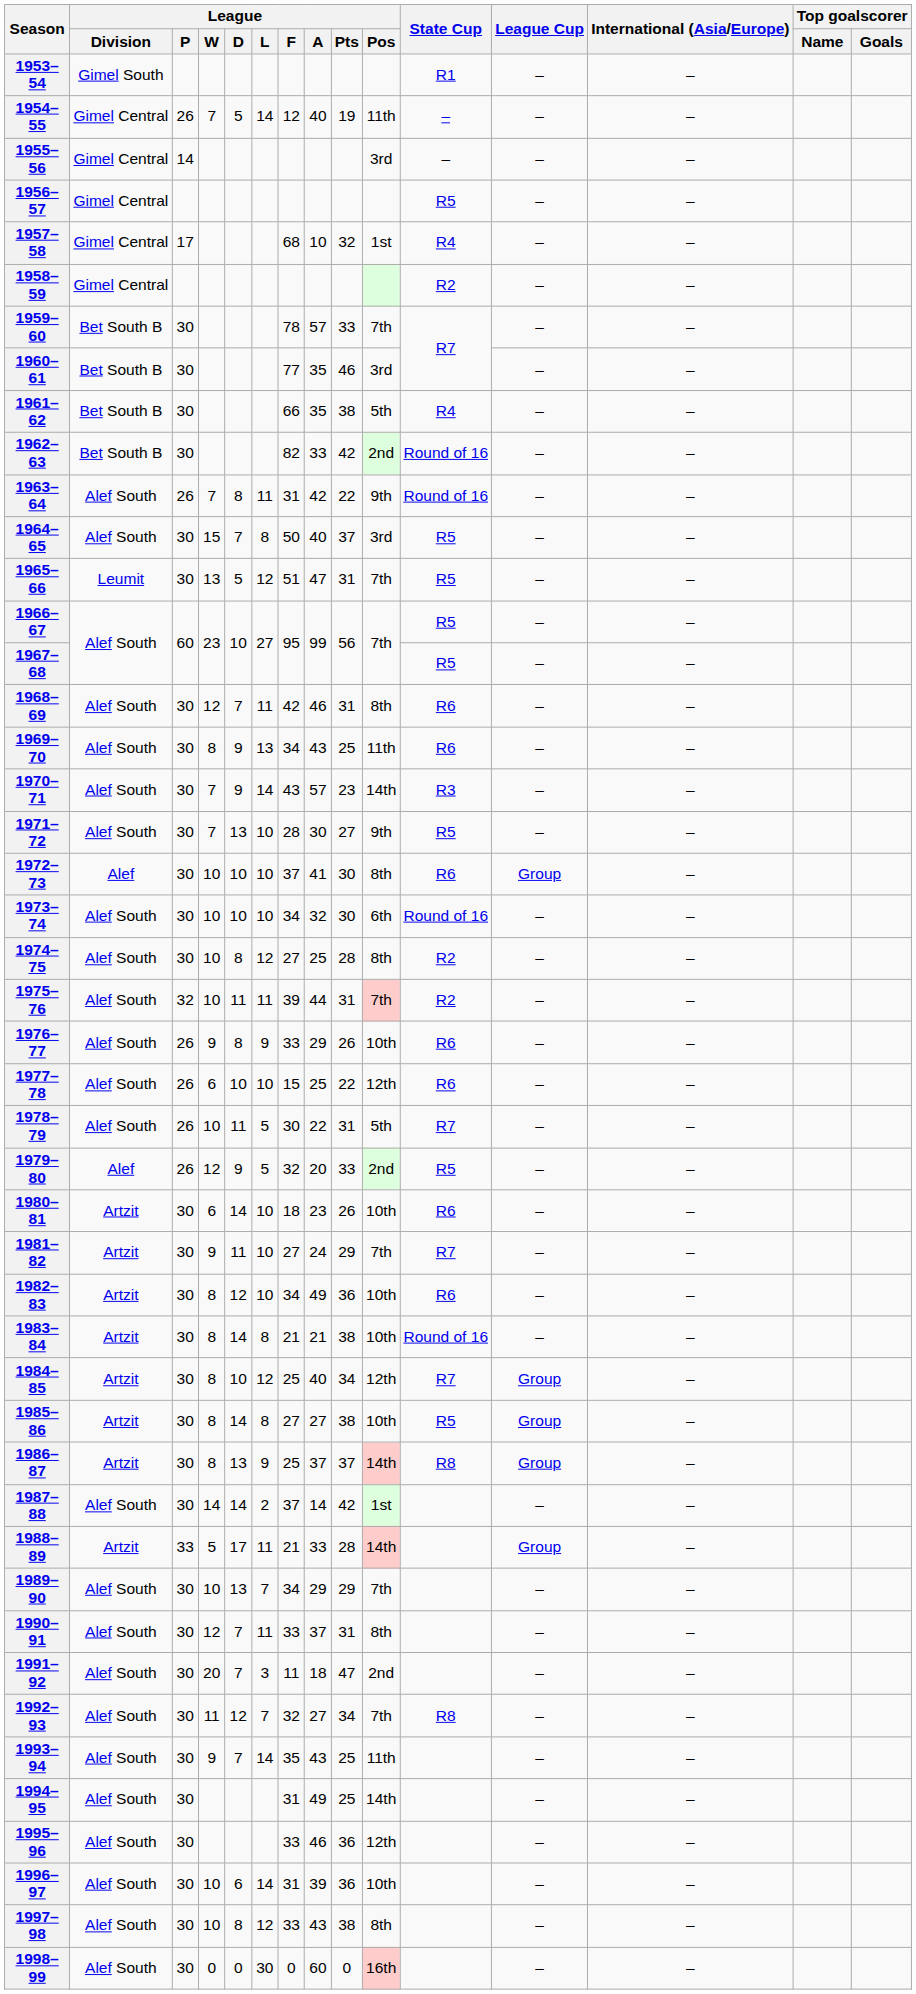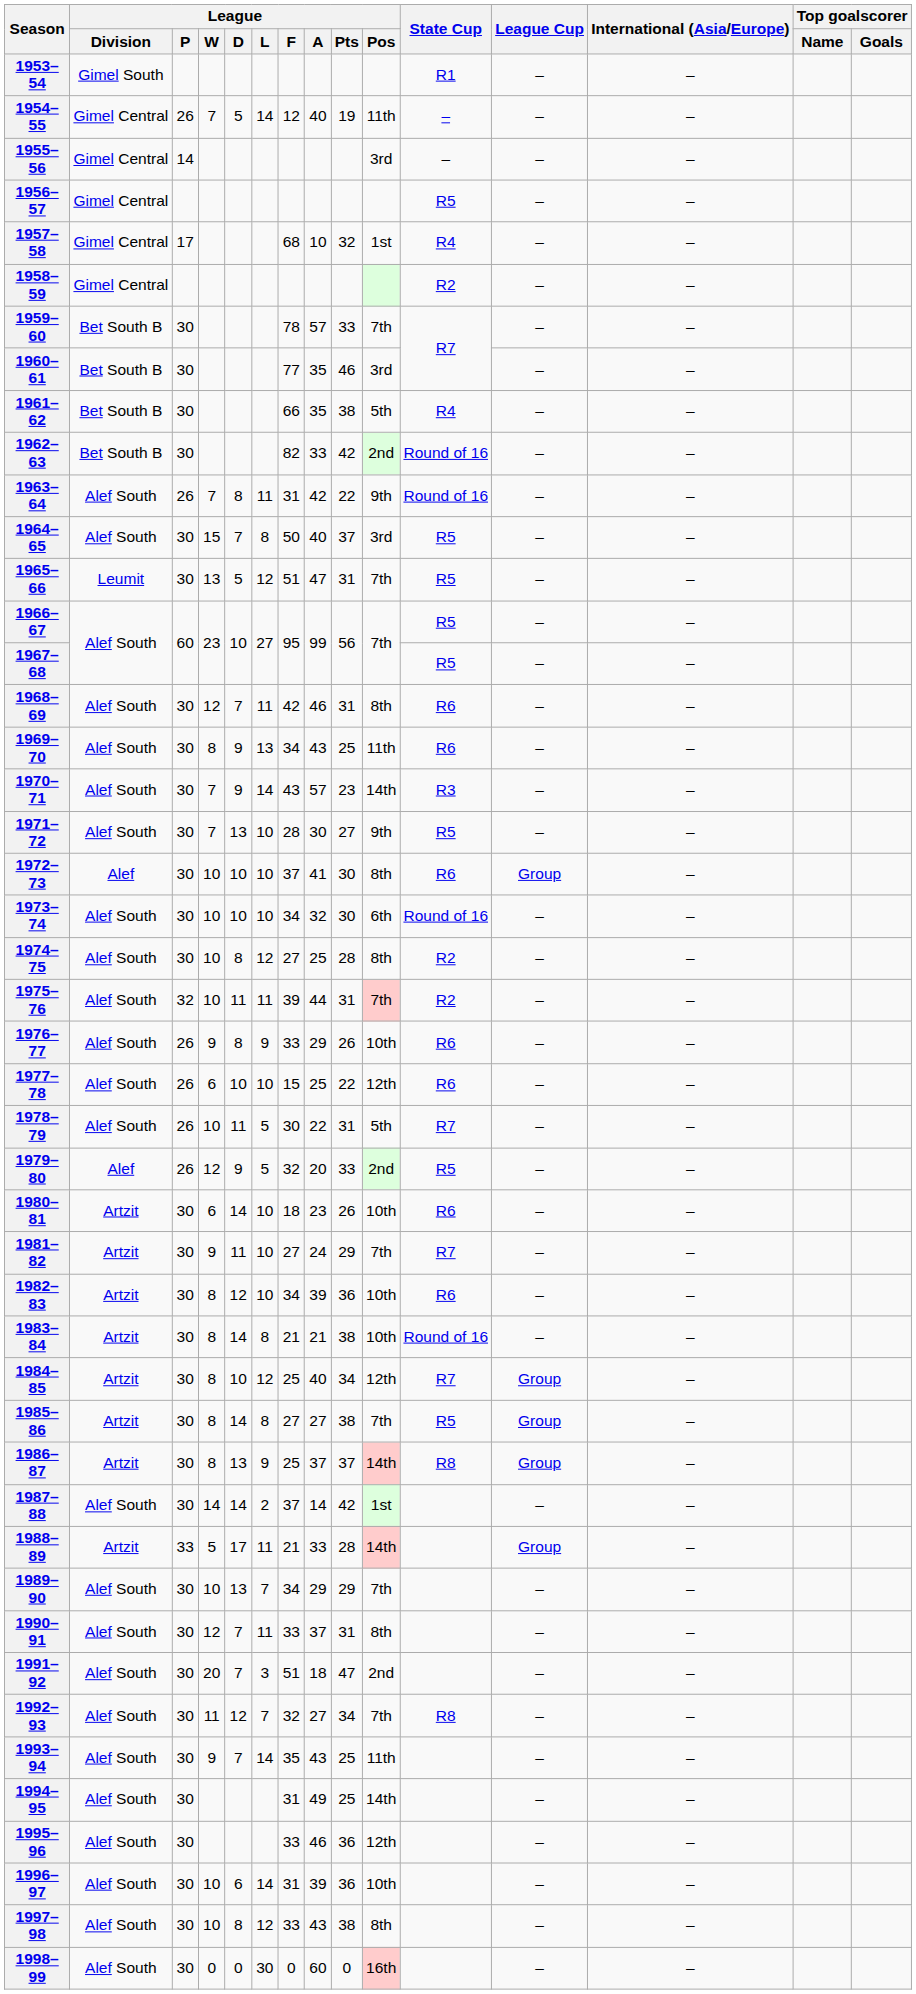1982–83 | League / A: 49 -> 39
1985–86 | League / Pos: 10th -> 7th
1991–92 | League / F: 11 -> 51
